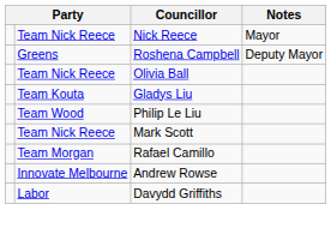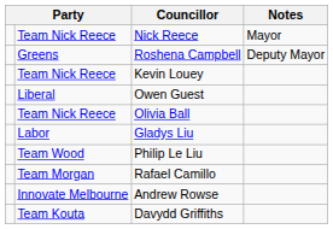+ row: Team Nick Reece | Kevin Louey
+ row: Liberal | Owen Guest
Gladys Liu | column 2: Team Kouta -> Labor
- row: Team Nick Reece | Mark Scott
Davydd Griffiths | column 2: Labor -> Team Kouta
